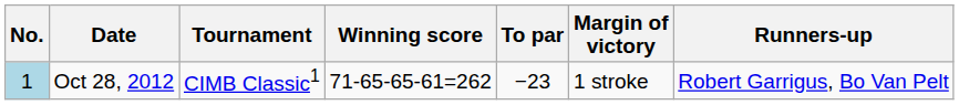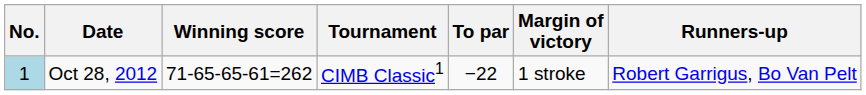columns swapped: Tournament <-> Winning score
Oct 28, 2012 | To par: −23 -> −22
